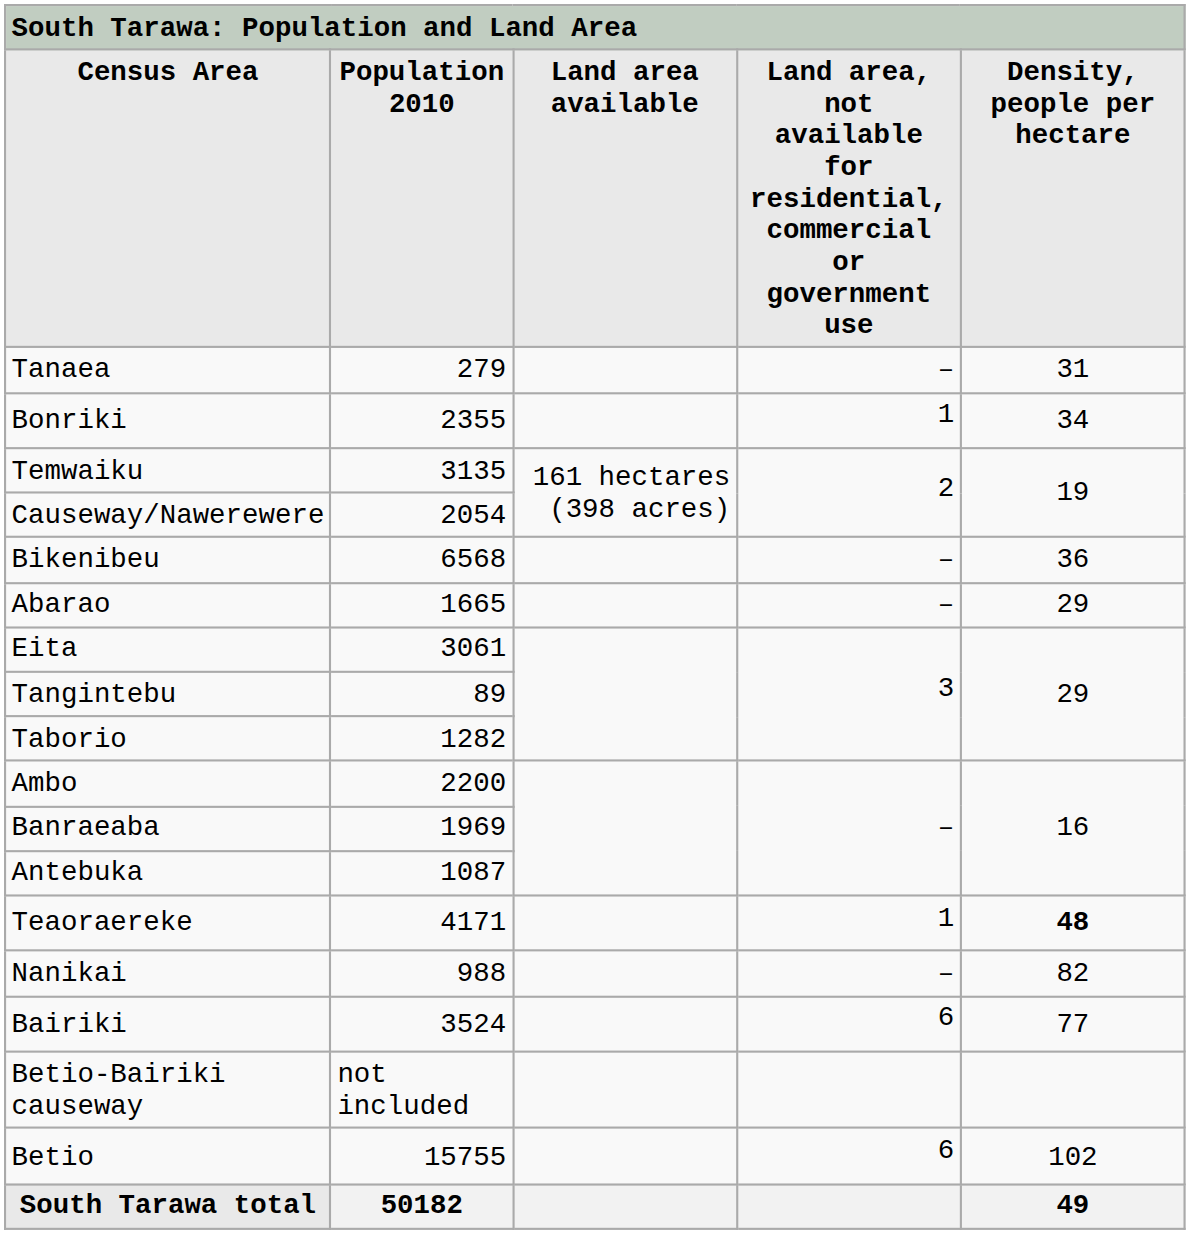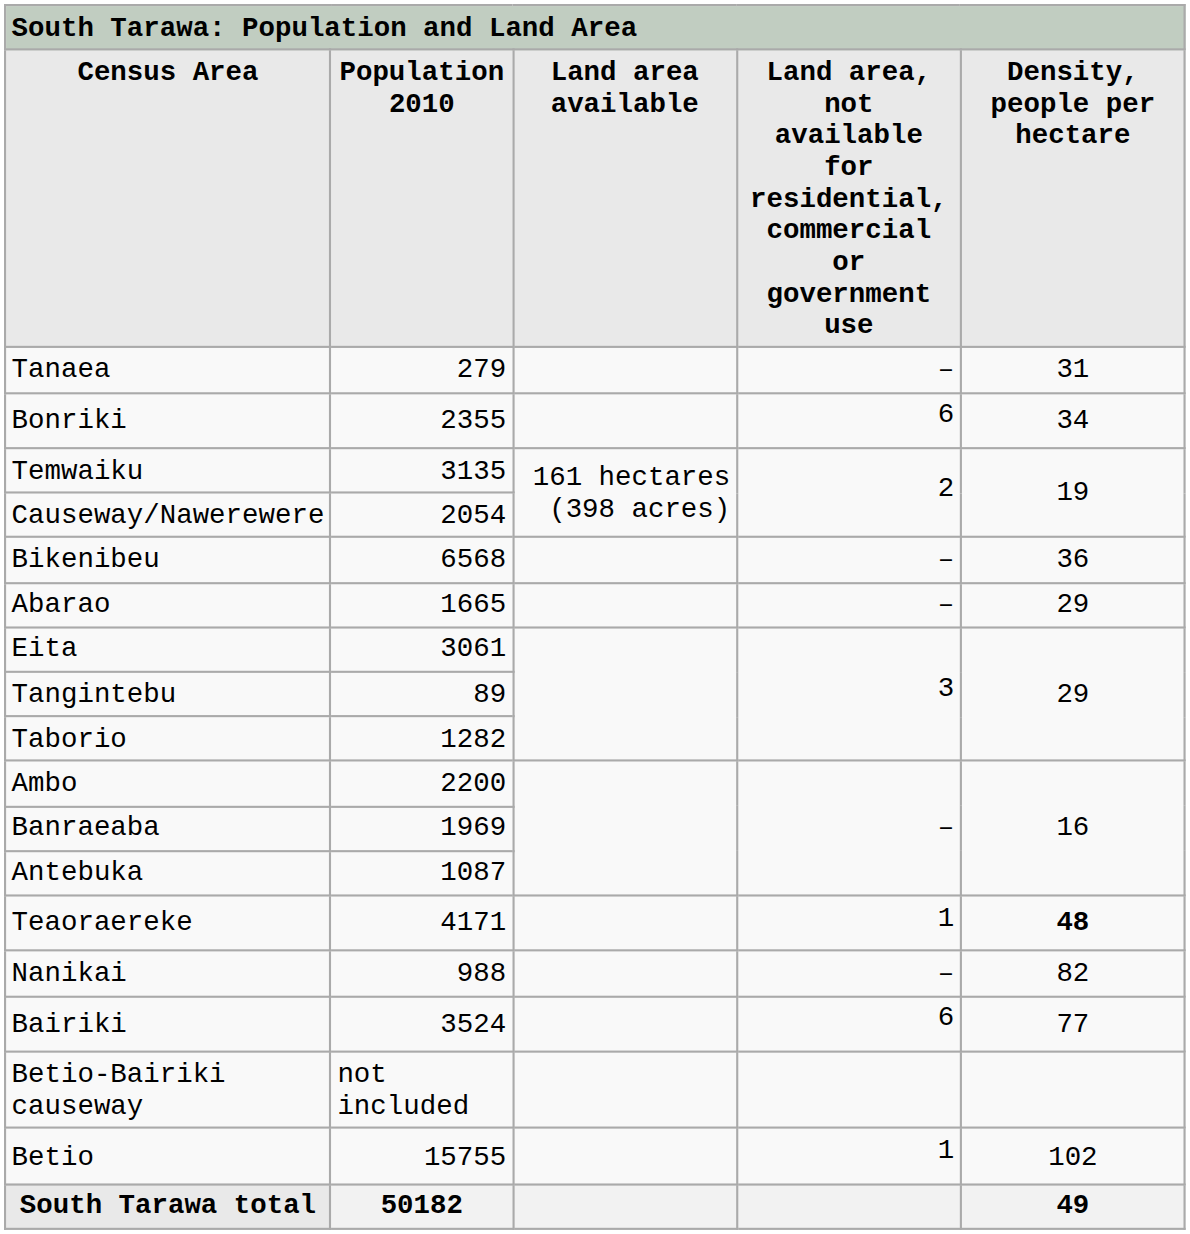Bonriki | column 4: 1 -> 6
Betio | column 4: 6 -> 1
